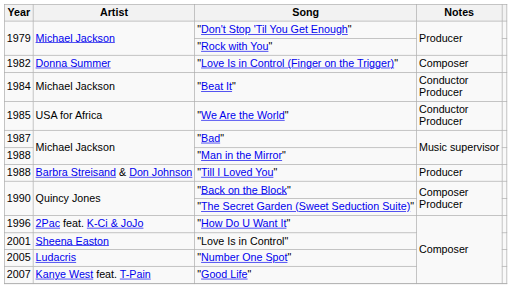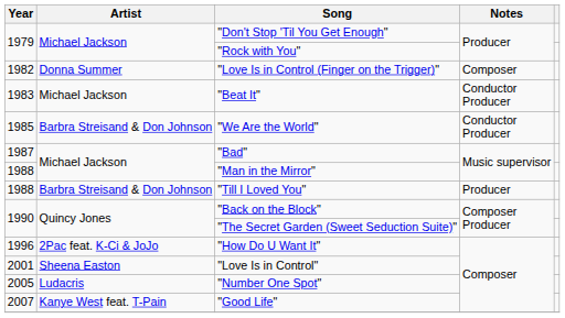"Beat It" | Year: 1984 -> 1983
"We Are the World" | Artist: USA for Africa -> Barbra Streisand & Don Johnson
